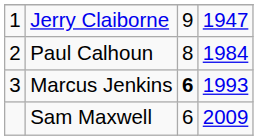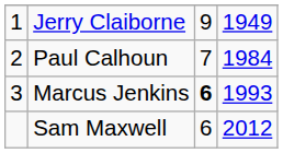Jerry Claiborne | column 4: 1947 -> 1949
Paul Calhoun | column 3: 8 -> 7
Sam Maxwell | column 4: 2009 -> 2012
